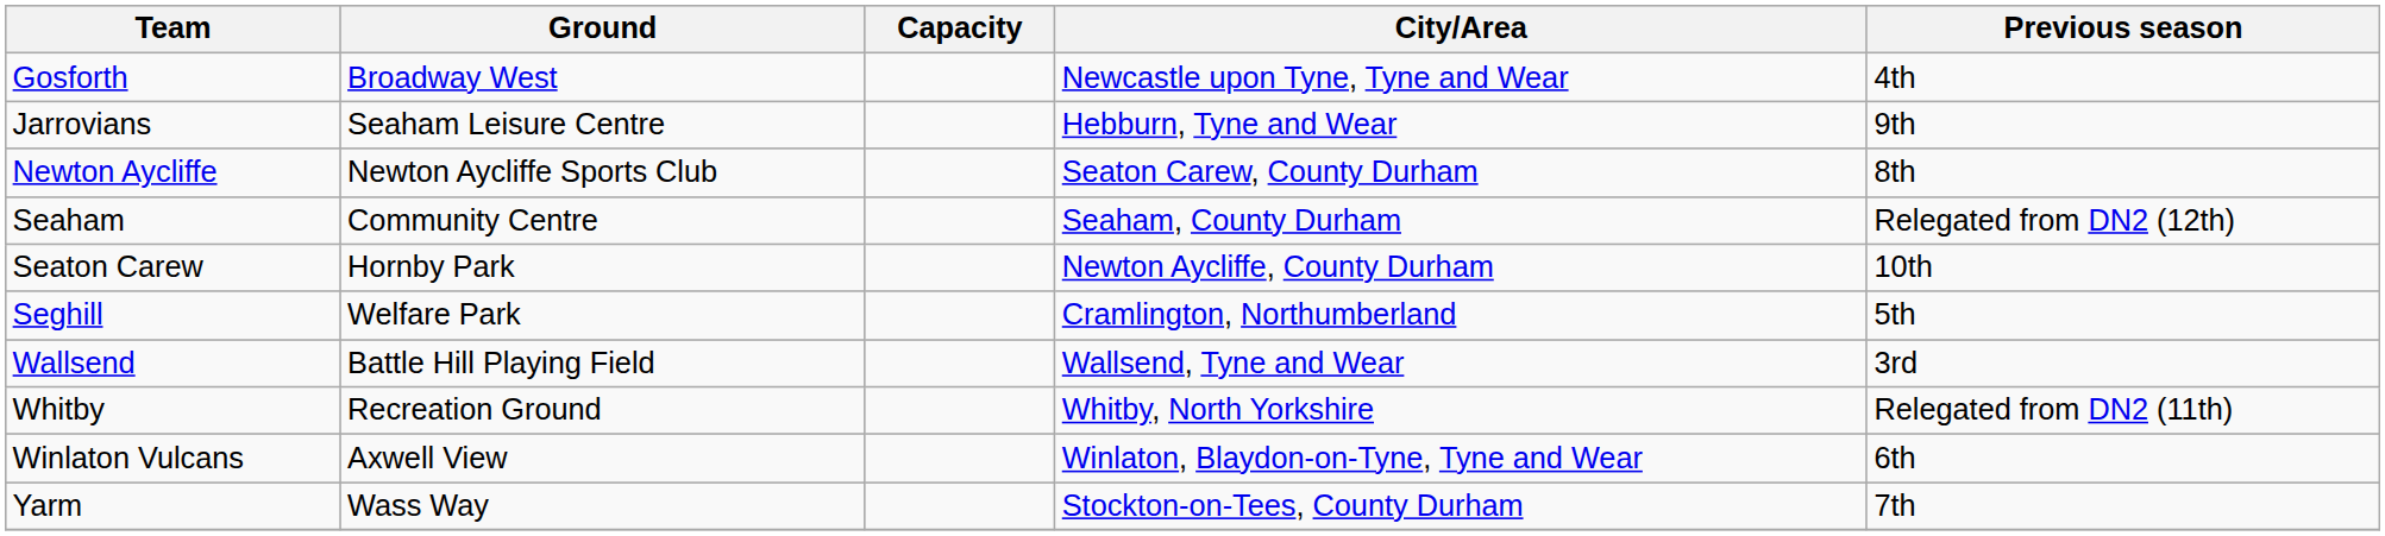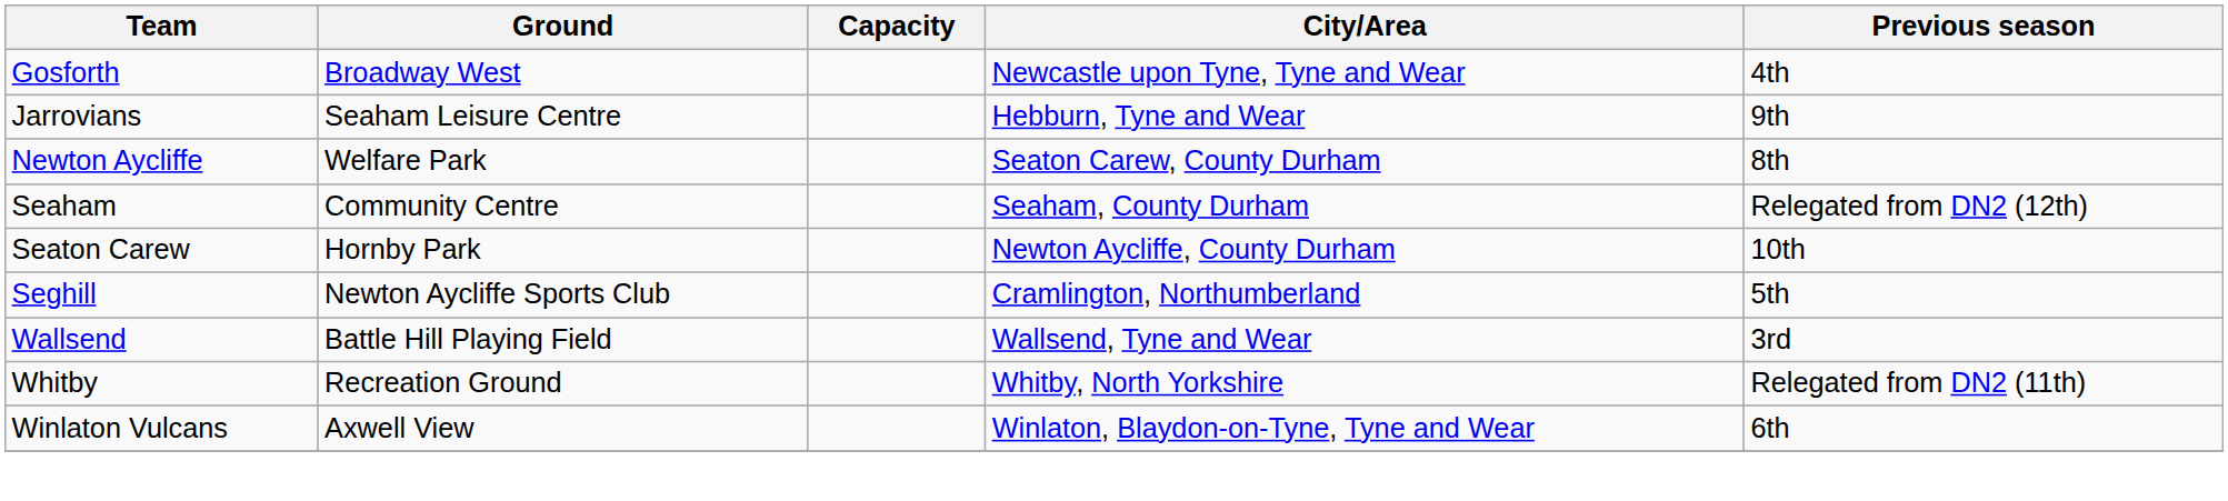Newton Aycliffe | Ground: Newton Aycliffe Sports Club -> Welfare Park
Seghill | Ground: Welfare Park -> Newton Aycliffe Sports Club
- row: Yarm | Wass Way | Stockton-on-Tees, County Durham | 7th
